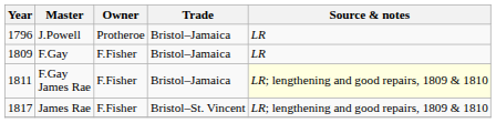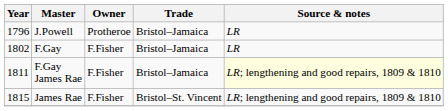F.Gay | Year: 1809 -> 1802
James Rae | Year: 1817 -> 1815
